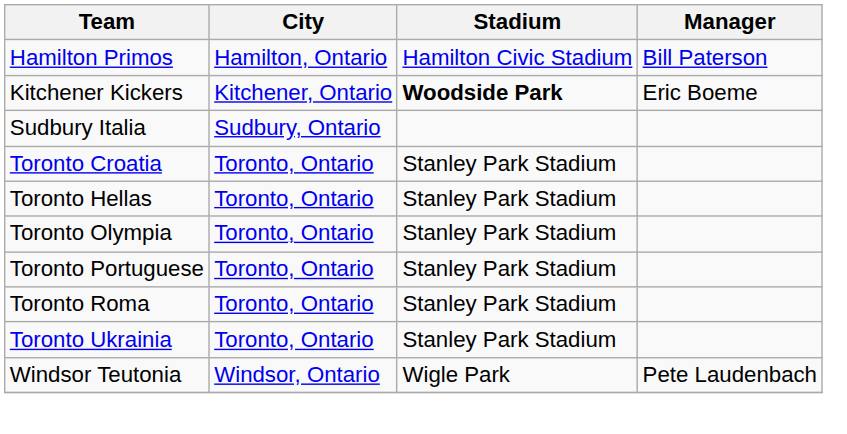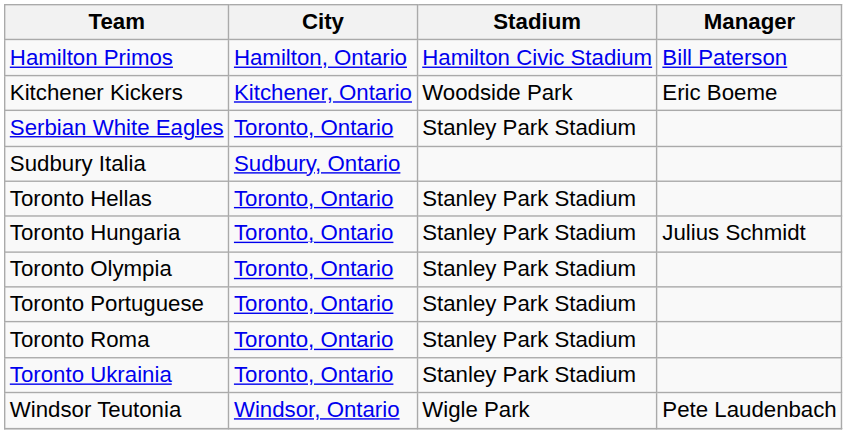Kitchener Kickers | Stadium: bold -> normal
+ row: Serbian White Eagles | Toronto, Ontario | Stanley Park Stadium
- row: Toronto Croatia | Toronto, Ontario | Stanley Park Stadium
+ row: Toronto Hungaria | Toronto, Ontario | Stanley Park Stadium | Julius Schmidt
